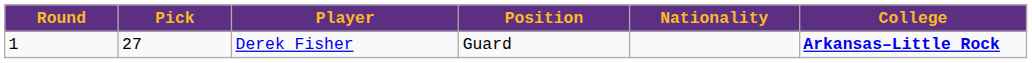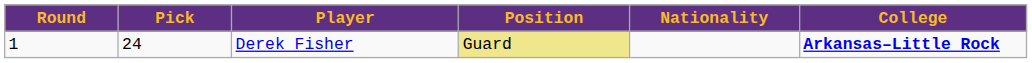Derek Fisher | Pick: 27 -> 24
Derek Fisher | Position: no background -> khaki background
